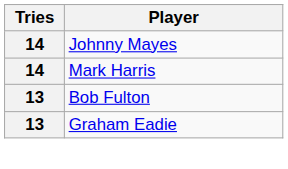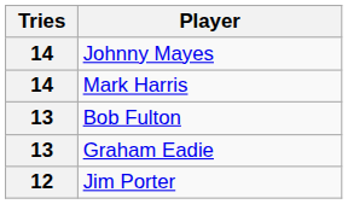+ row: 12 | Jim Porter
